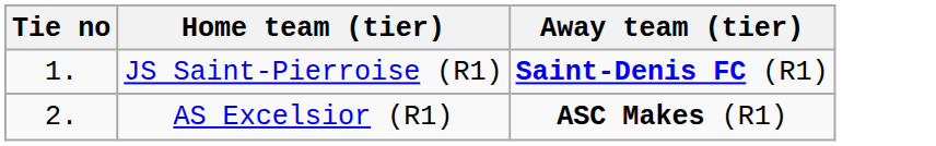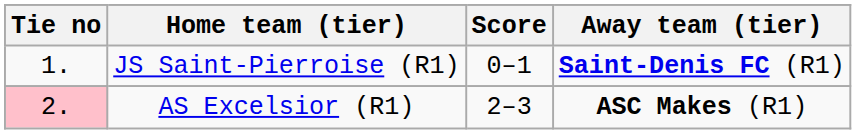+ column: Score | 0–1 | 2–3
AS Excelsior (R1) | Tie no: no background -> pink background
